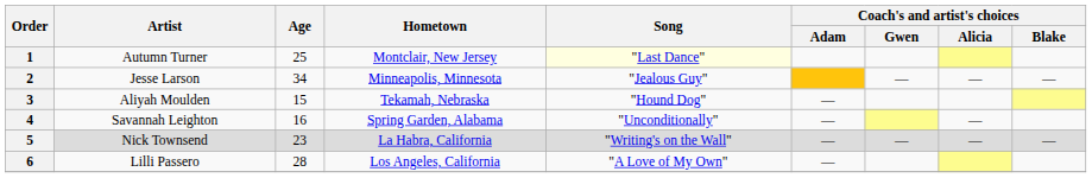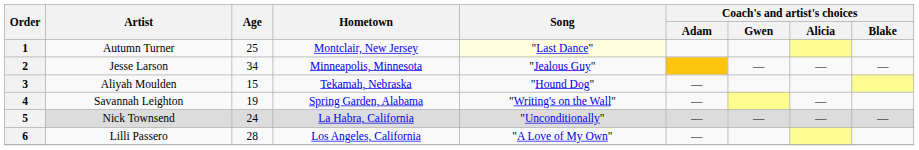4 | Age: 16 -> 19
4 | Song: "Unconditionally" -> "Writing's on the Wall"
5 | Age: 23 -> 24
5 | Song: "Writing's on the Wall" -> "Unconditionally"
